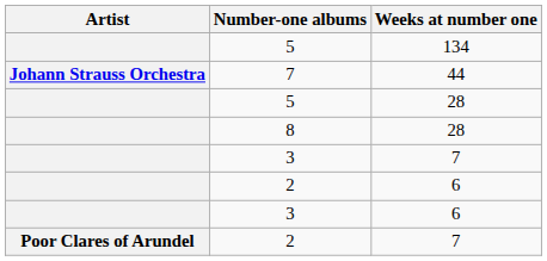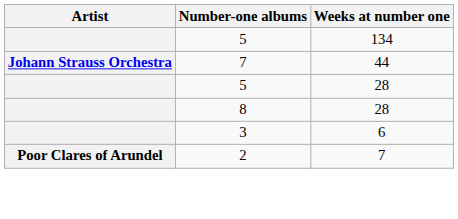- row: 3 | 7
- row: 2 | 6
